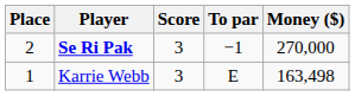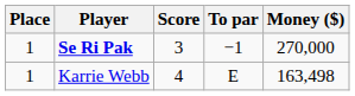Se Ri Pak | Place: 2 -> 1
Karrie Webb | Score: 3 -> 4
